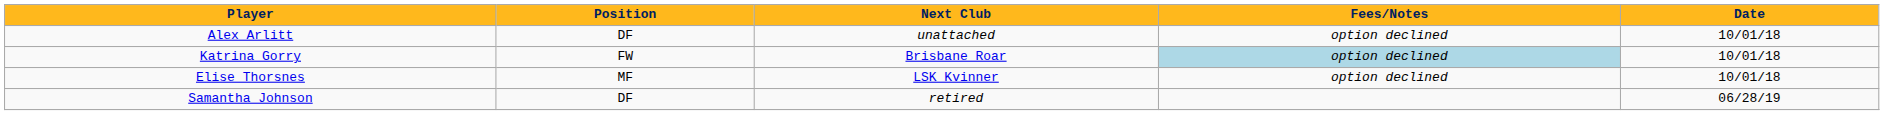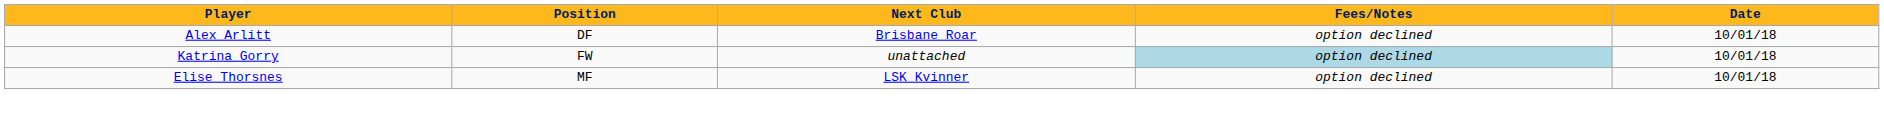Alex Arlitt | Next Club: unattached -> Brisbane Roar
Katrina Gorry | Next Club: Brisbane Roar -> unattached
- row: Samantha Johnson | DF | retired | 06/28/19
